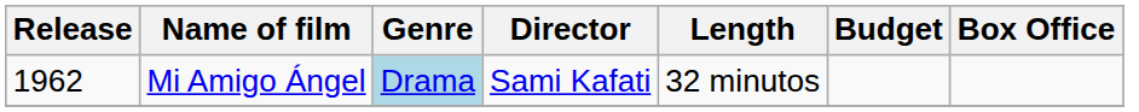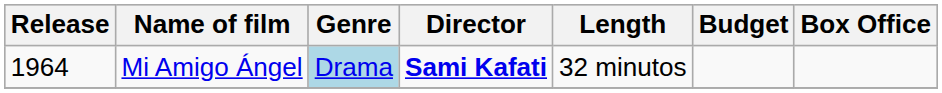Mi Amigo Ángel | Release: 1962 -> 1964
Mi Amigo Ángel | Director: normal -> bold
